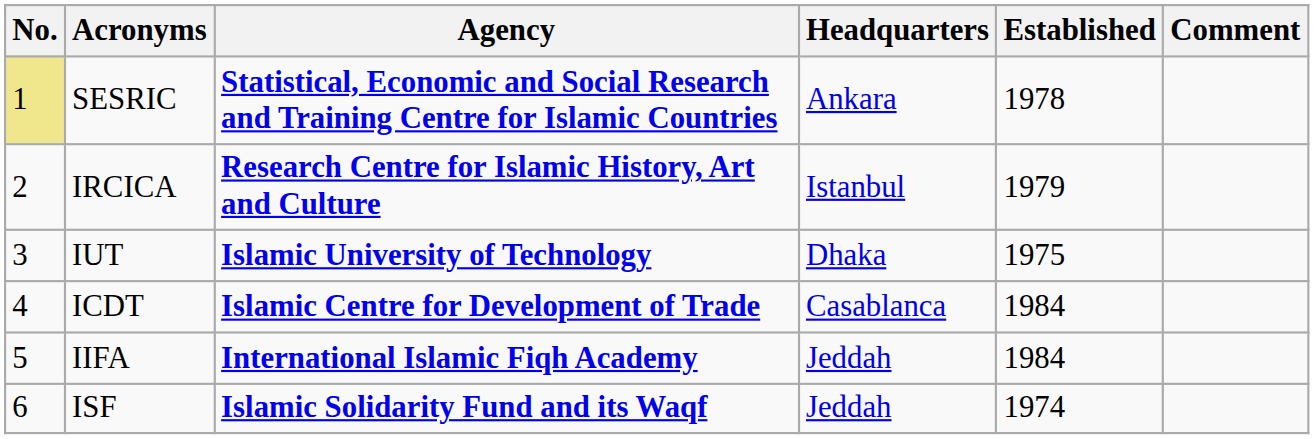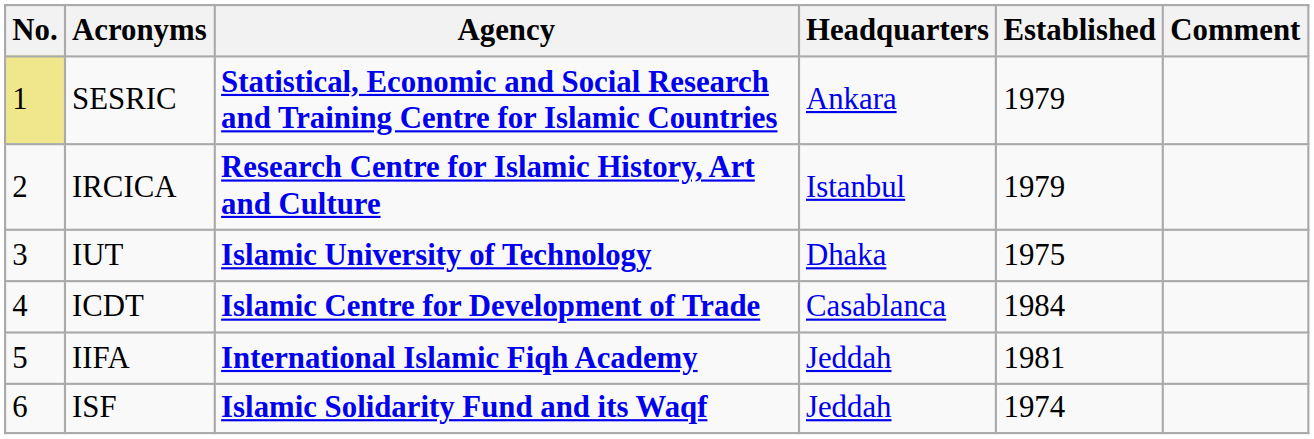SESRIC | Established: 1978 -> 1979
IIFA | Established: 1984 -> 1981
